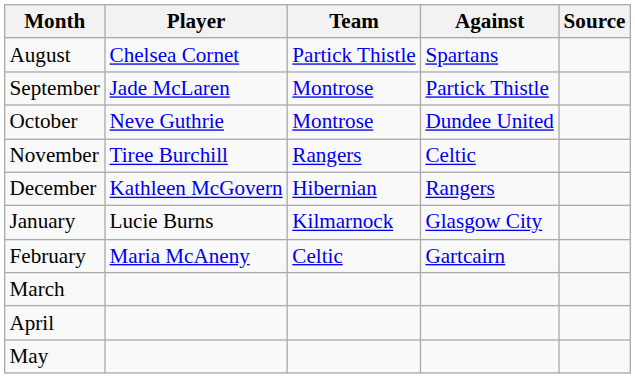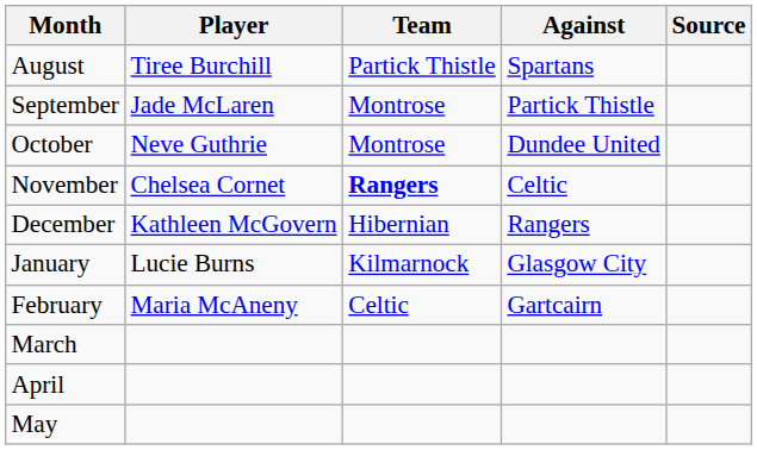August | Player: Chelsea Cornet -> Tiree Burchill
November | Player: Tiree Burchill -> Chelsea Cornet
November | Team: normal -> bold
